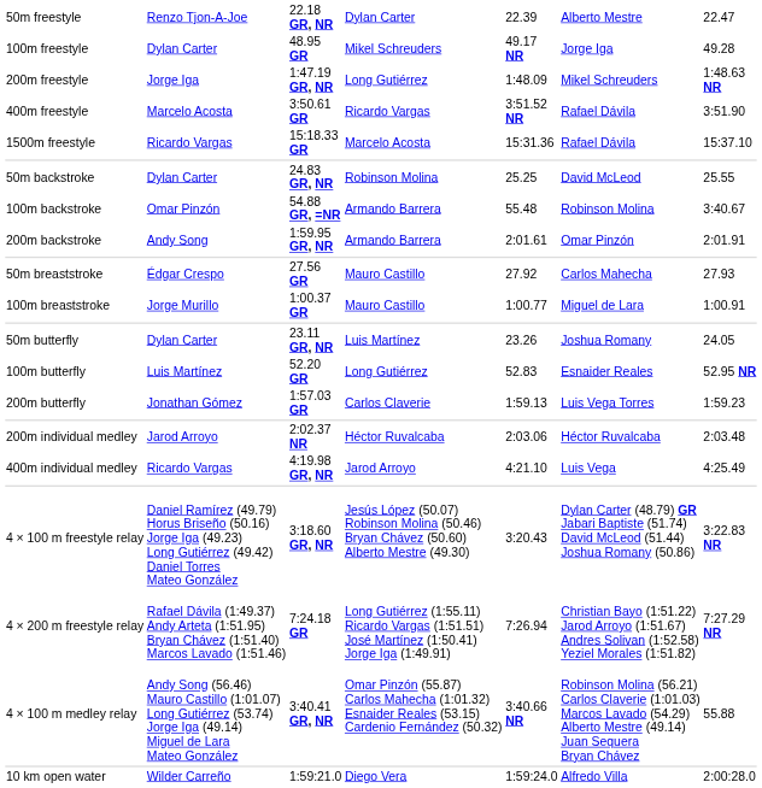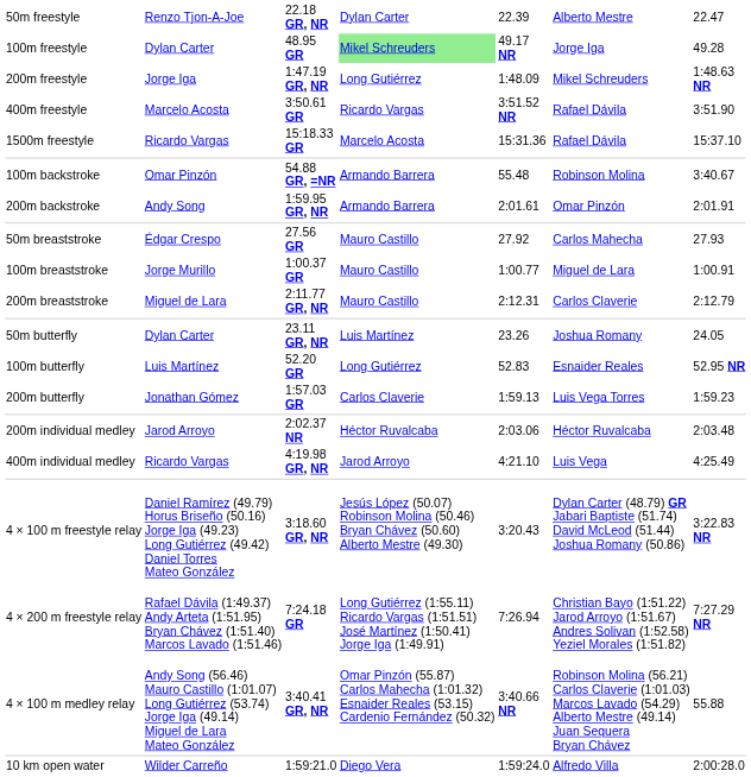100m freestyle | column 4: no background -> lightgreen background
- row: 50m backstroke | Dylan Carter | 24.83 GR, NR | Robinson Molina | 25.25 | David McLeod | 25.55
+ row: 200m breaststroke | Miguel de Lara | 2:11.77 GR, NR | Mauro Castillo | 2:12.31 | Carlos Claverie | 2:12.79
